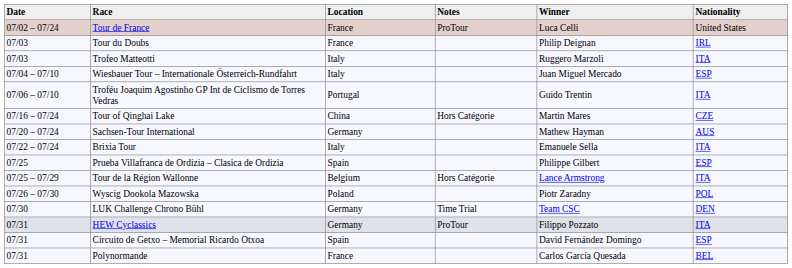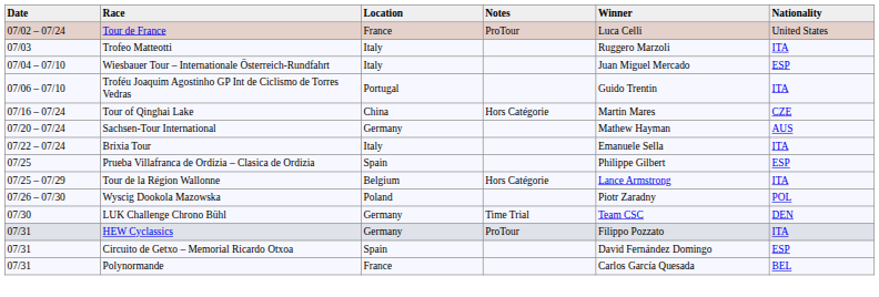- row: 07/03 | Tour du Doubs | France | Philip Deignan | IRL
